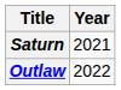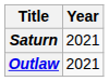Outlaw | Year: 2022 -> 2021
